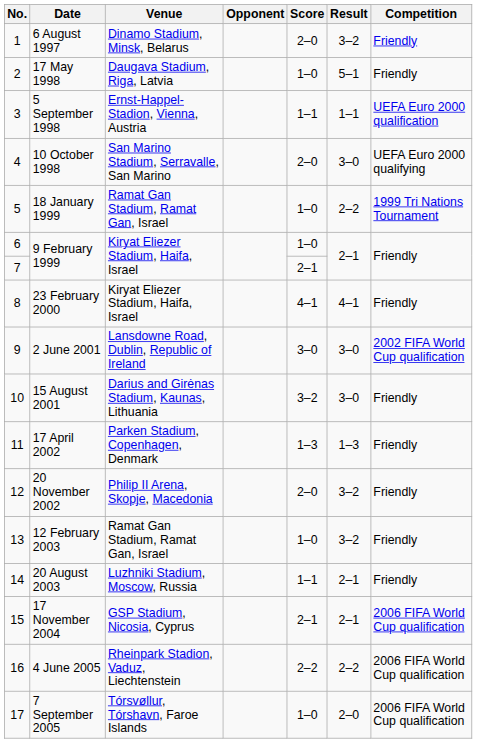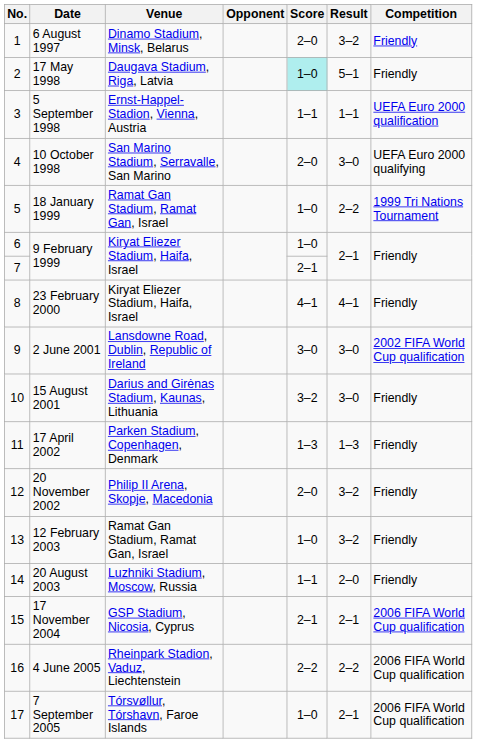17 May 1998 | Score: no background -> paleturquoise background
20 August 2003 | Result: 2–1 -> 2–0
7 September 2005 | Result: 2–0 -> 2–1
